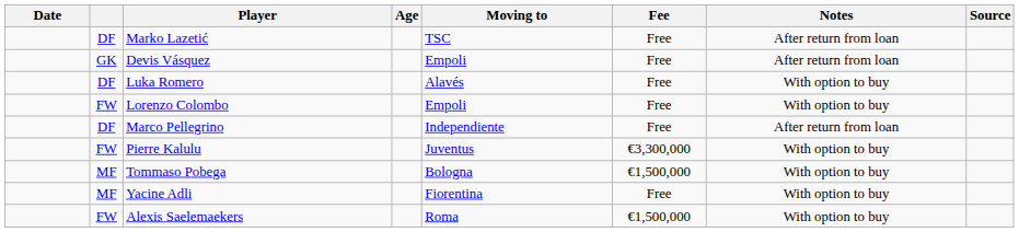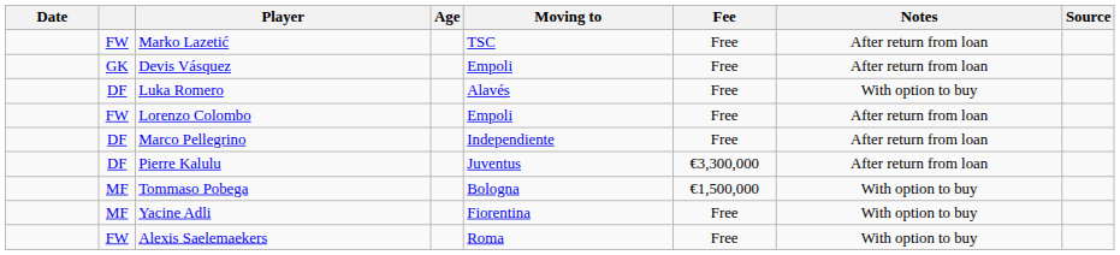Marko Lazetić | column 2: DF -> FW
Lorenzo Colombo | Notes: With option to buy -> After return from loan
Pierre Kalulu | column 2: FW -> DF
Pierre Kalulu | Notes: With option to buy -> After return from loan
Alexis Saelemaekers | Fee: €1,500,000 -> Free
